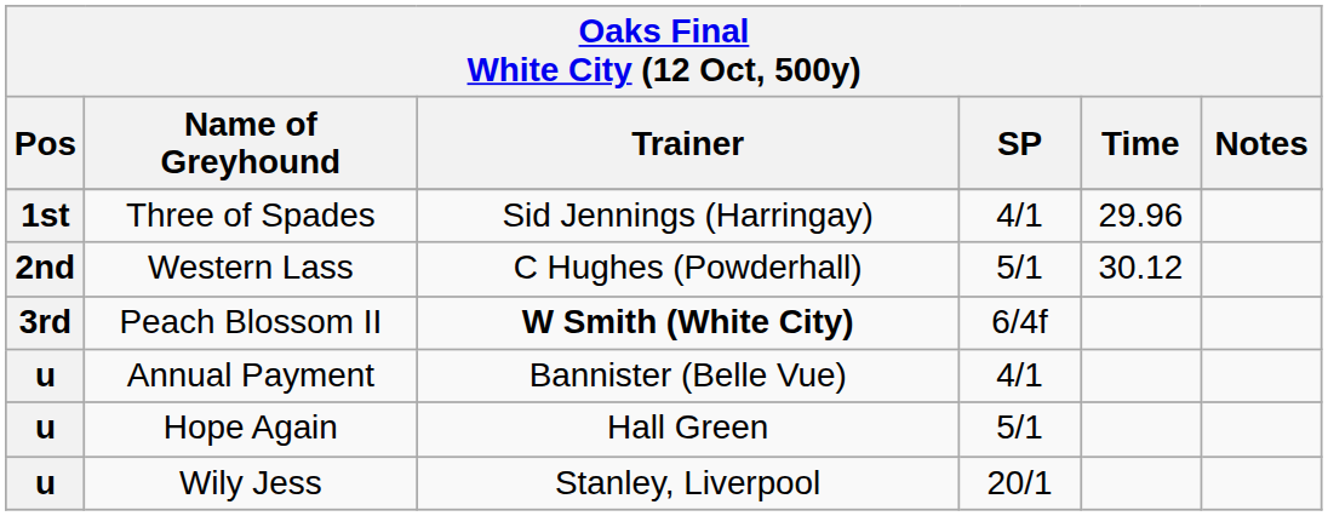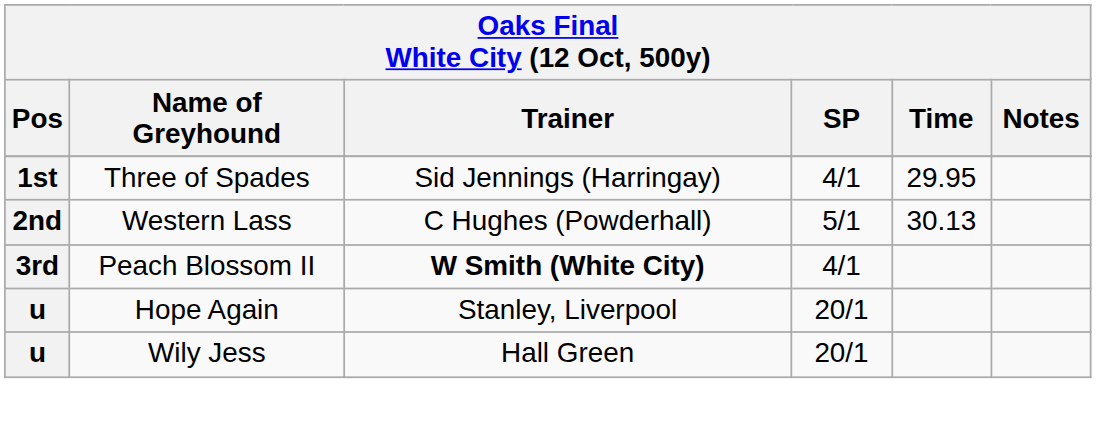Three of Spades | Time: 29.96 -> 29.95
Western Lass | Time: 30.12 -> 30.13
Peach Blossom II | SP: 6/4f -> 4/1
- row: u | Annual Payment | Bannister (Belle Vue) | 4/1
Hope Again | Trainer: Hall Green -> Stanley, Liverpool
Hope Again | SP: 5/1 -> 20/1
Wily Jess | Trainer: Stanley, Liverpool -> Hall Green
